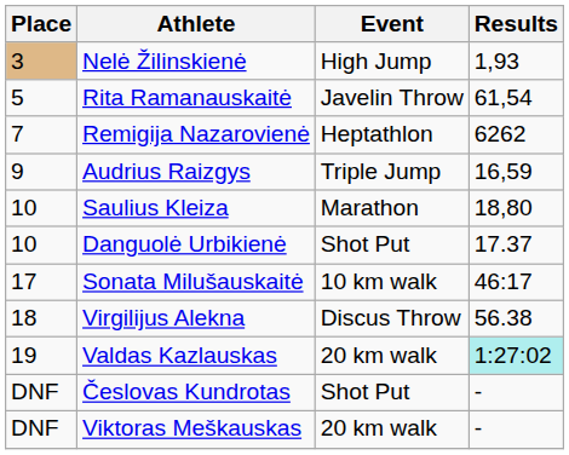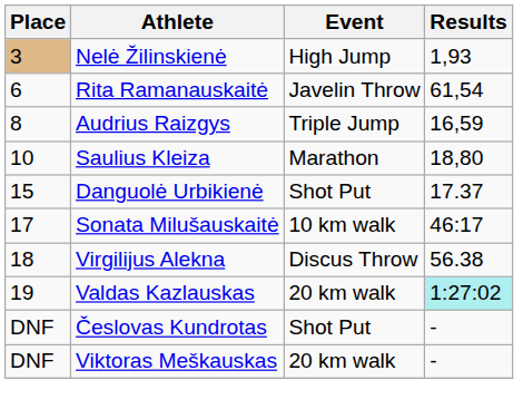Rita Ramanauskaitė | Place: 5 -> 6
- row: 7 | Remigija Nazarovienė | Heptathlon | 6262
Audrius Raizgys | Place: 9 -> 8
Danguolė Urbikienė | Place: 10 -> 15
